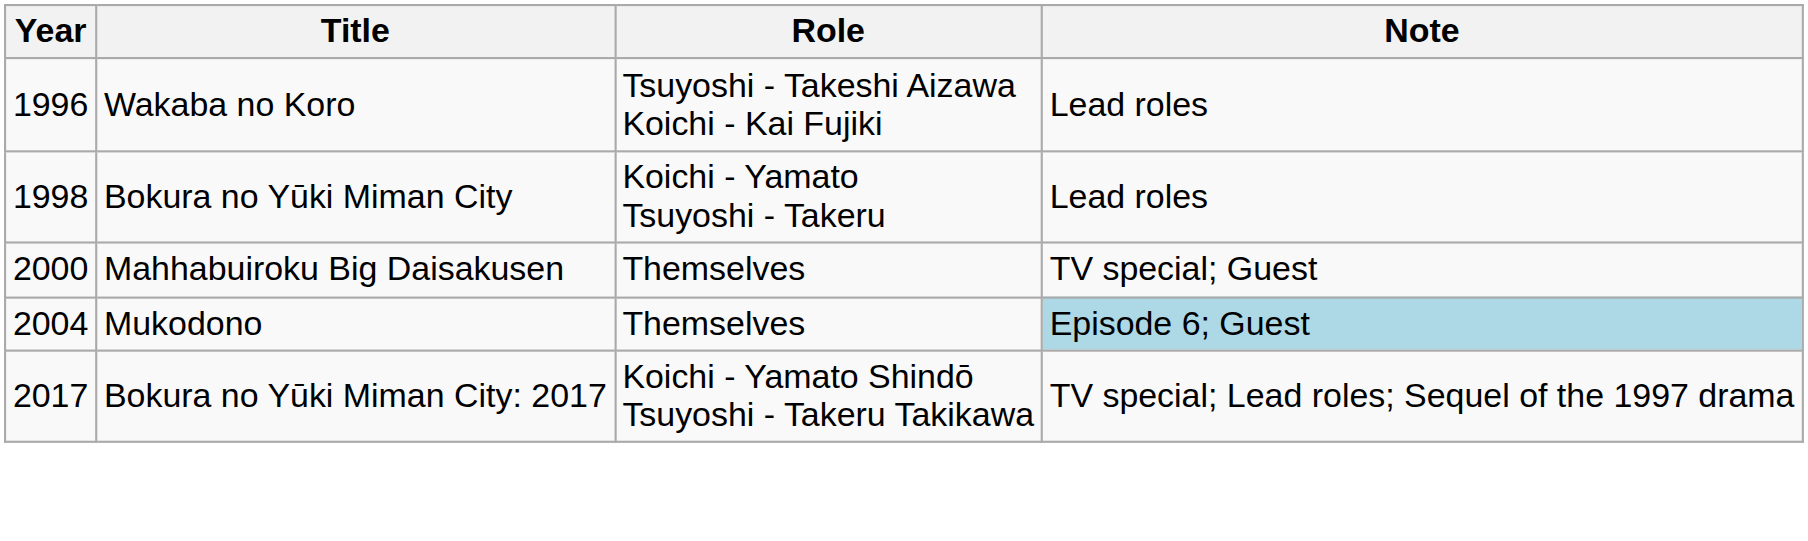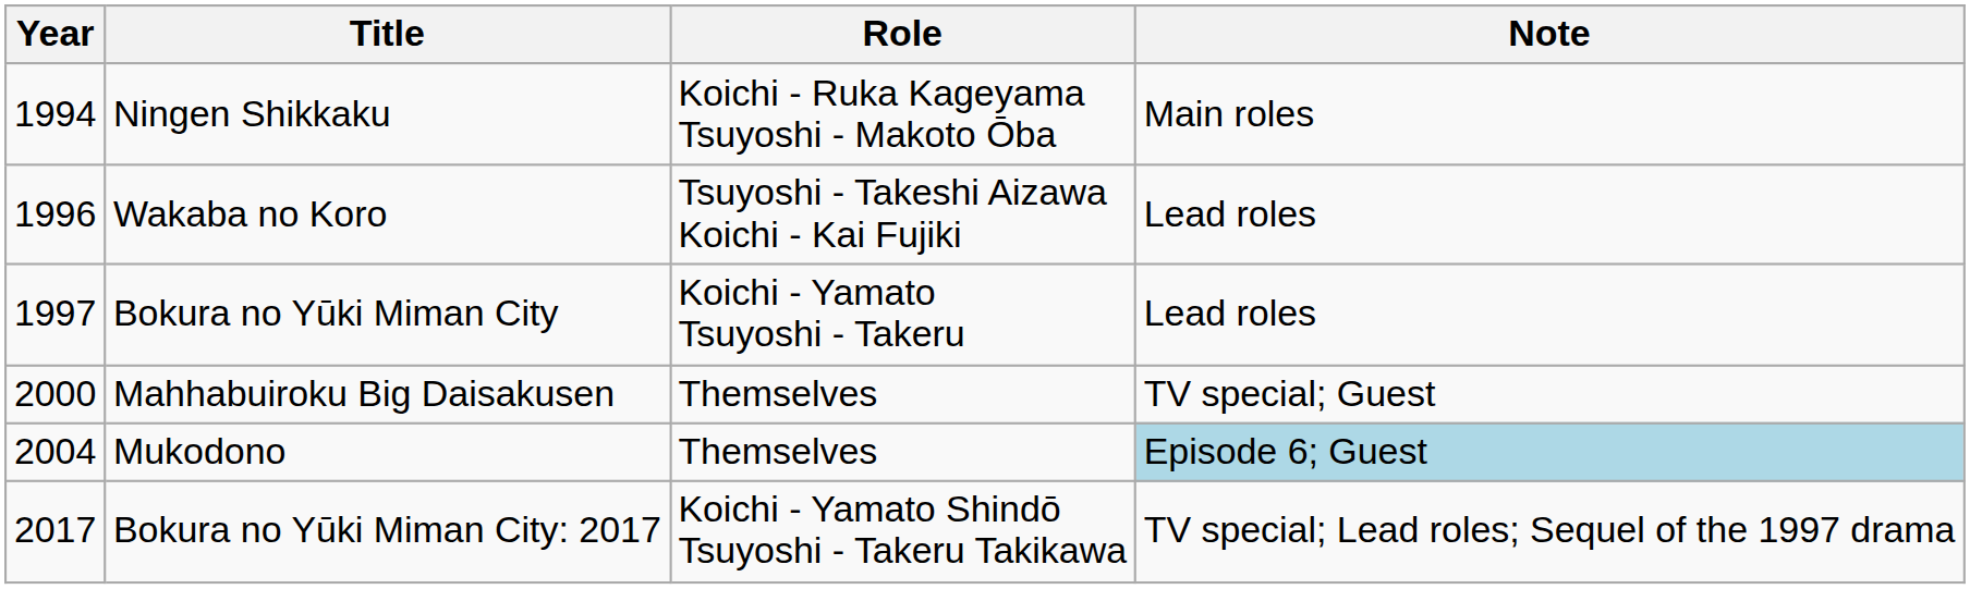+ row: 1994 | Ningen Shikkaku | Koichi - Ruka Kageyama Tsuyoshi - Makoto Ōba | Main roles
Bokura no Yūki Miman City | Year: 1998 -> 1997
